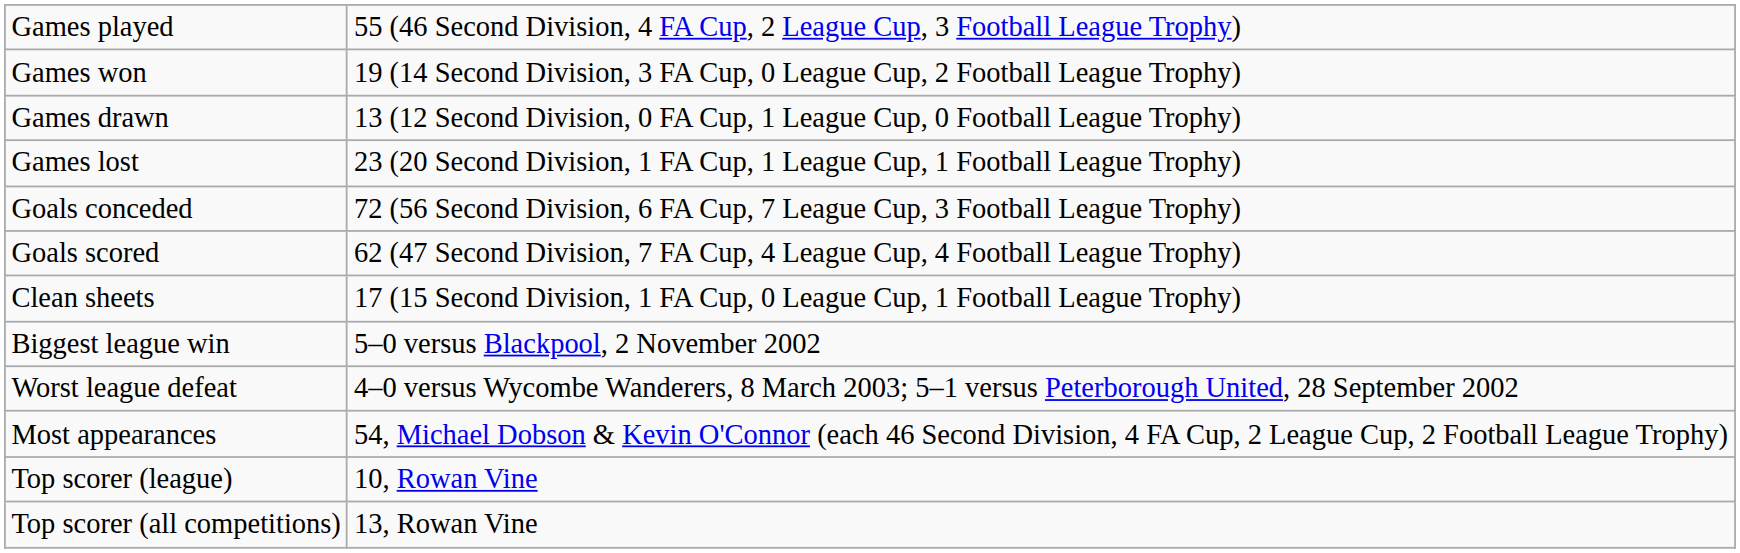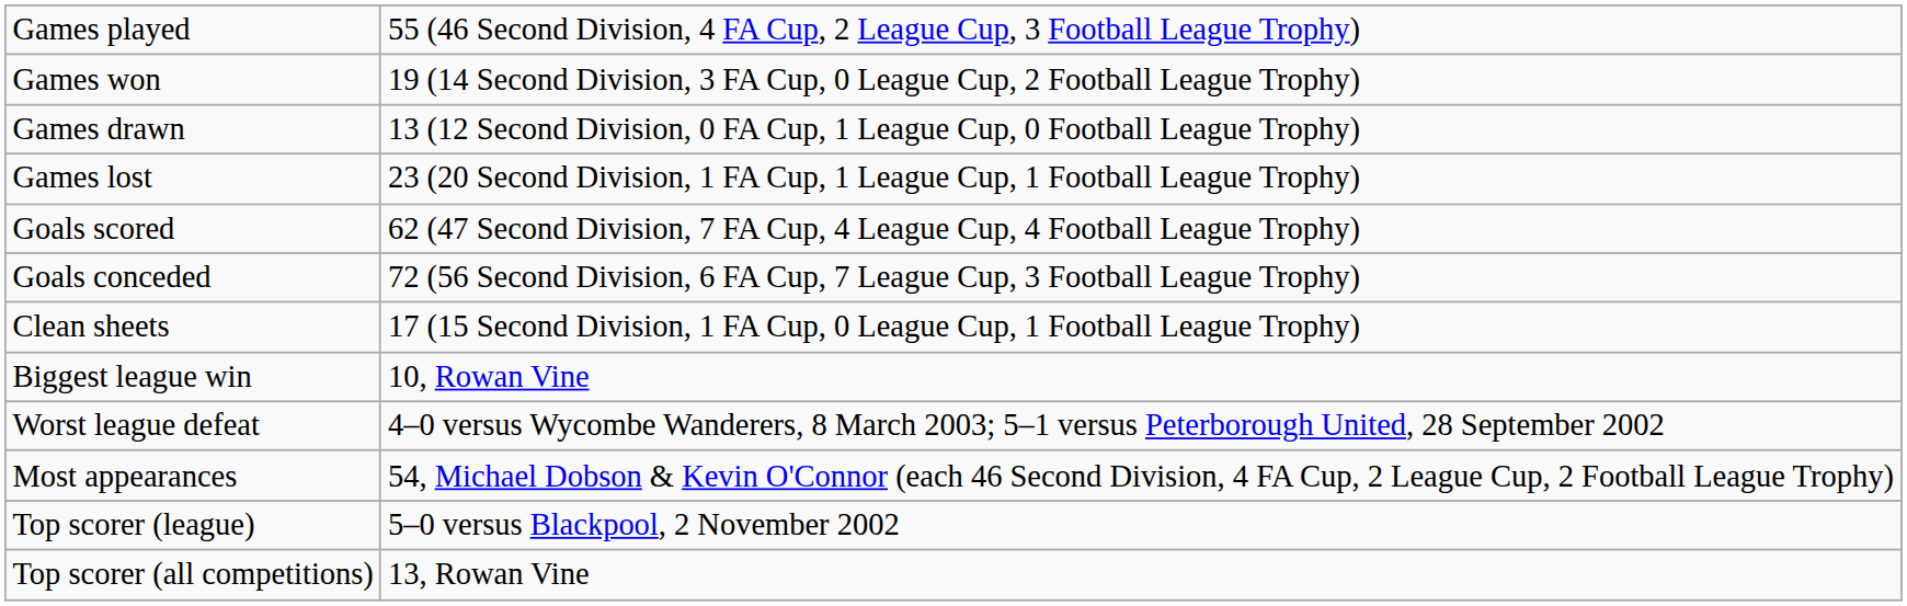rows swapped: Goals scored <-> Goals conceded
Biggest league win | column 2: 5–0 versus Blackpool, 2 November 2002 -> 10, Rowan Vine
Top scorer (league) | column 2: 10, Rowan Vine -> 5–0 versus Blackpool, 2 November 2002
